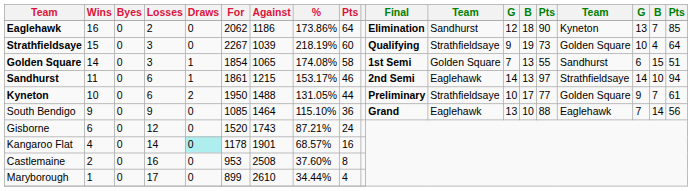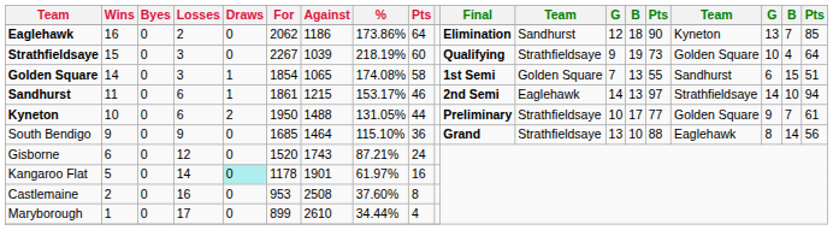South Bendigo | For: 1085 -> 1685
South Bendigo | column 12: Eaglehawk -> Strathfieldsaye
South Bendigo | column 17: 7 -> 8
Kangaroo Flat | Wins: 4 -> 5
Kangaroo Flat | %: 68.57% -> 61.97%
